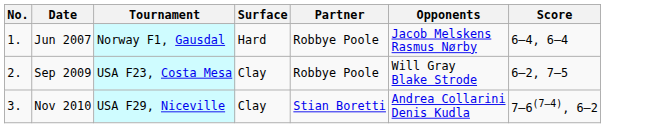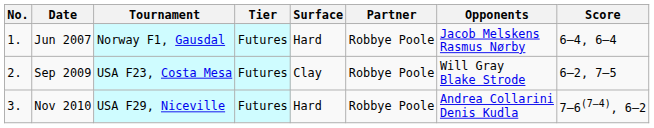+ column: Tier | Futures | Futures | Futures
Nov 2010 | Surface: Clay -> Hard
Nov 2010 | Partner: Stian Boretti -> Robbye Poole
